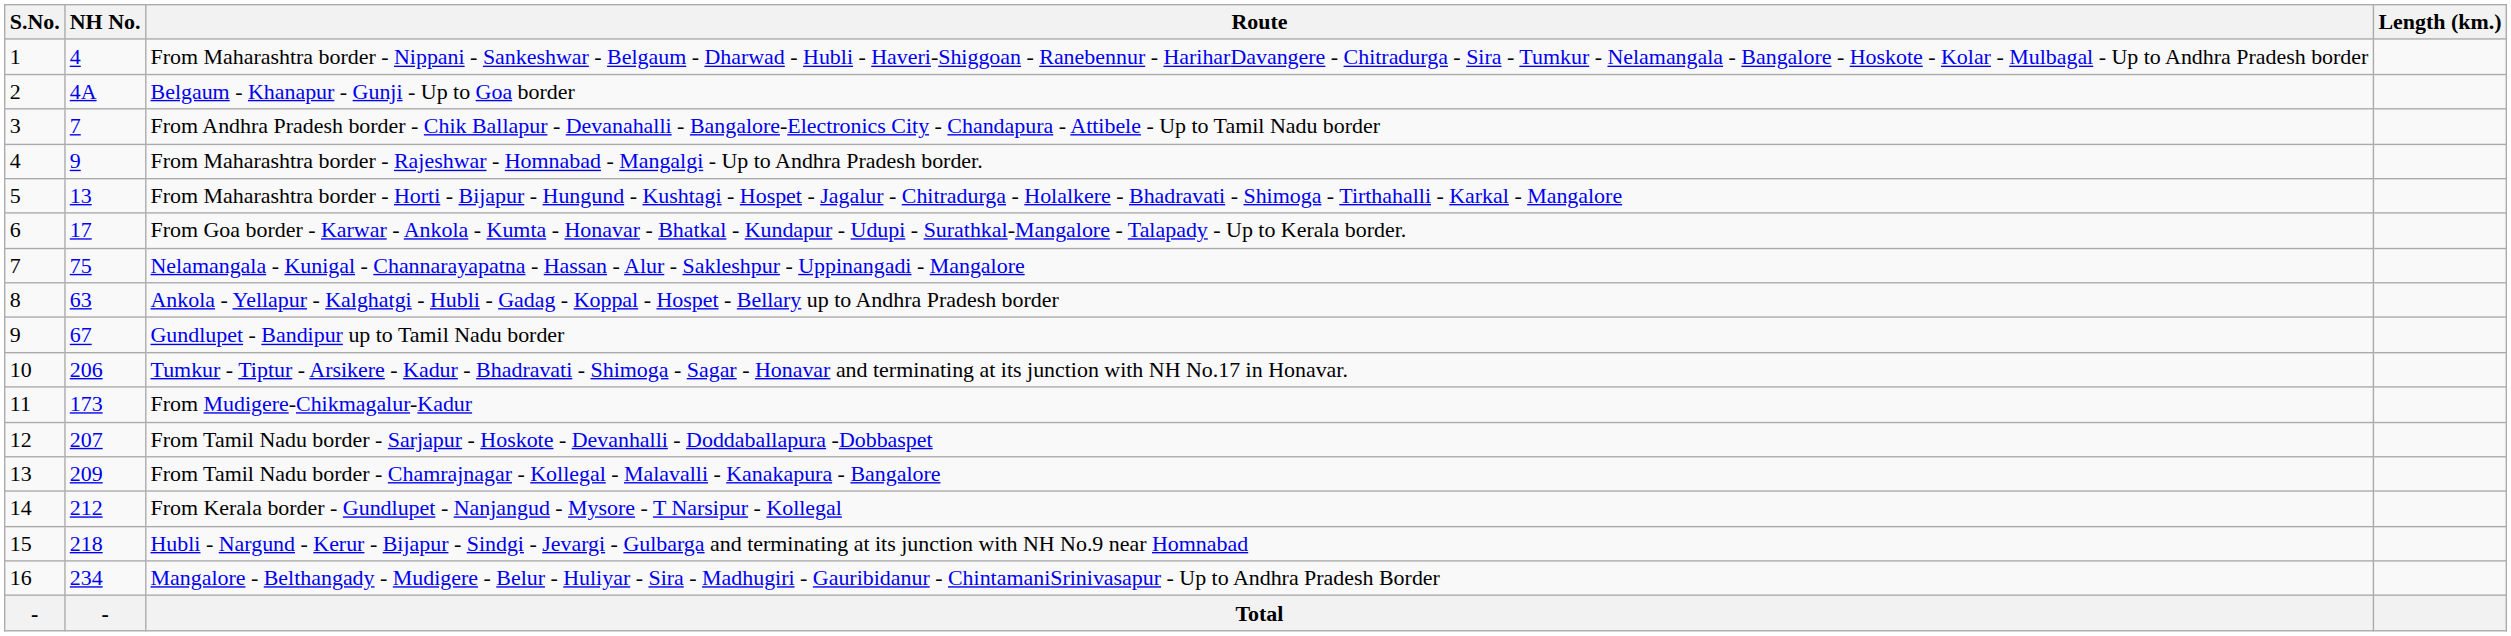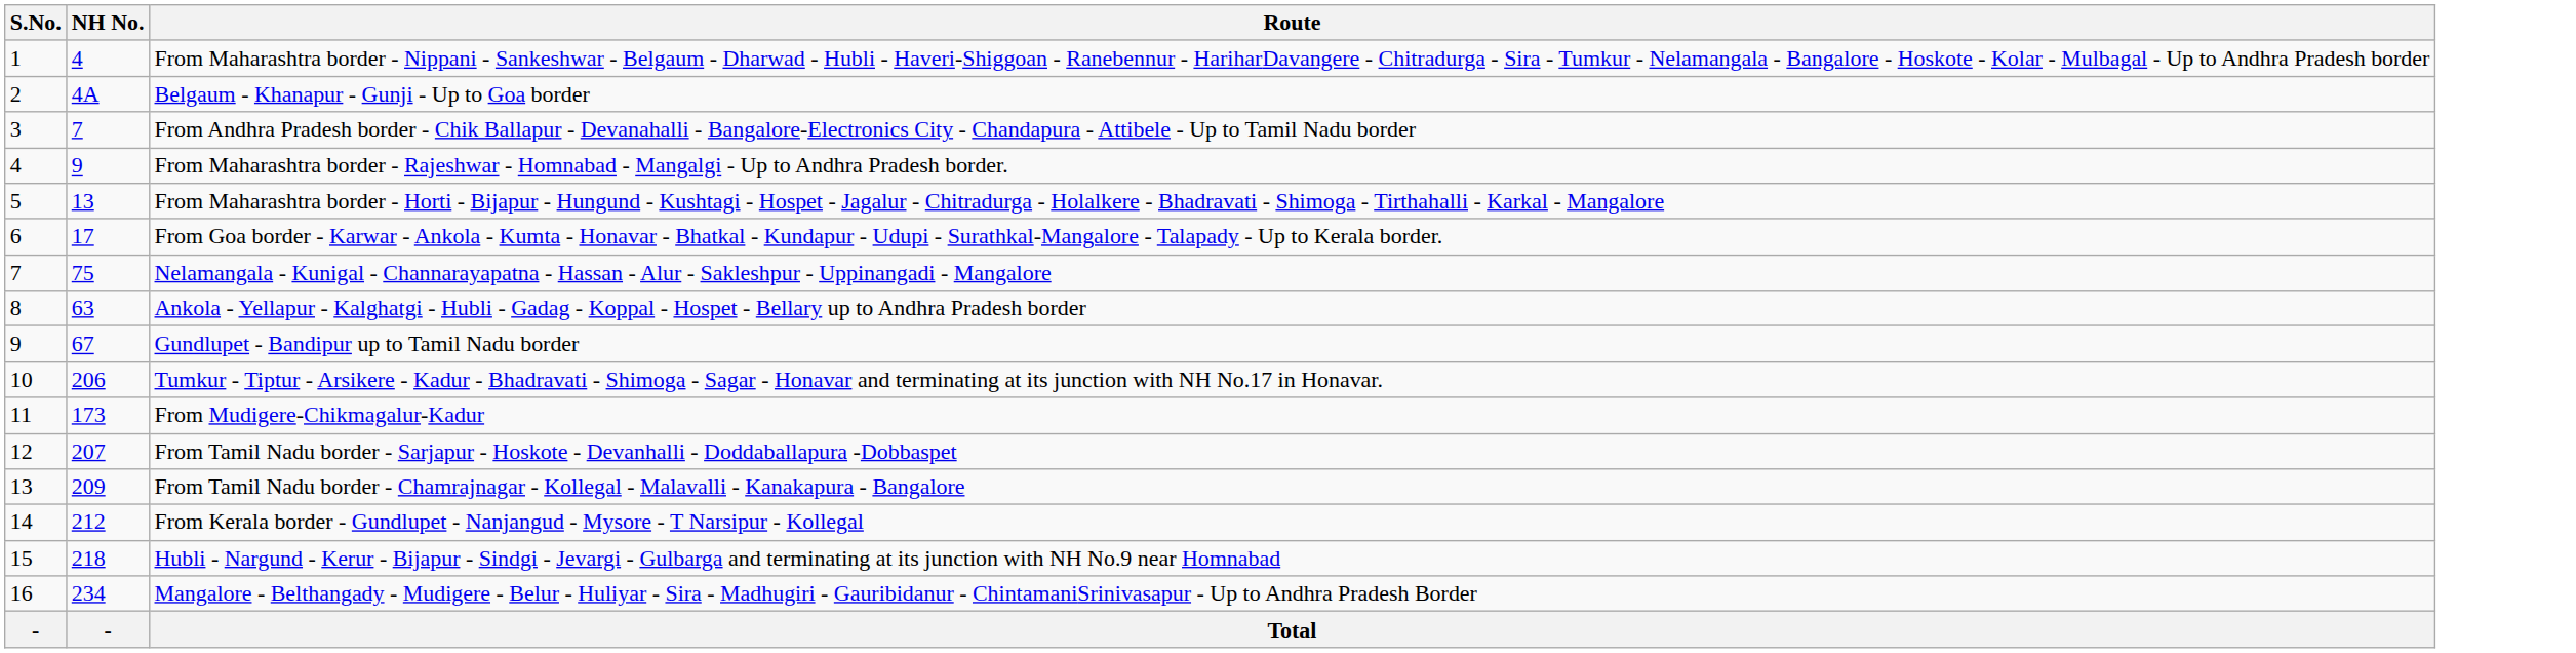- column: Length (km.)
